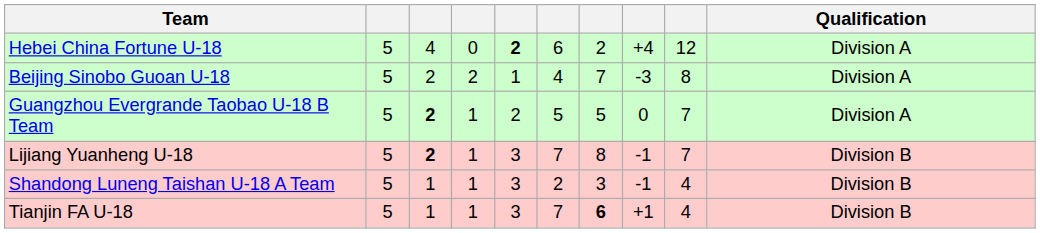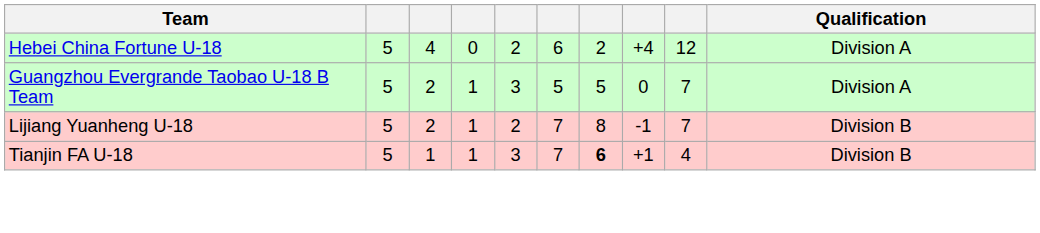Hebei China Fortune U-18 | column 5: bold -> normal
- row: Beijing Sinobo Guoan U-18 | 5 | 2 | 2 | 1 | 4 | 7 | -3 | 8 | Division A
Guangzhou Evergrande Taobao U-18 B Team | column 3: bold -> normal
Guangzhou Evergrande Taobao U-18 B Team | column 5: 2 -> 3
Lijiang Yuanheng U-18 | column 3: bold -> normal
Lijiang Yuanheng U-18 | column 5: 3 -> 2
- row: Shandong Luneng Taishan U-18 A Team | 5 | 1 | 1 | 3 | 2 | 3 | -1 | 4 | Division B
